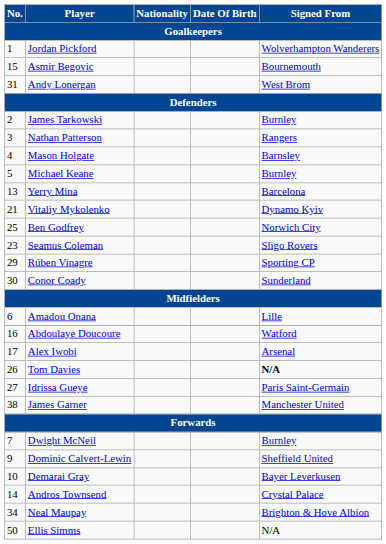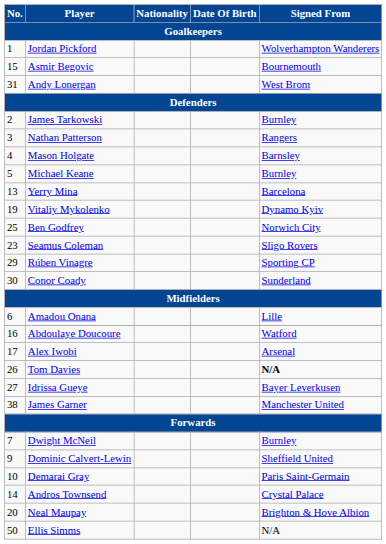Vitaliy Mykolenko | No.: 21 -> 19
Idrissa Gueye | Signed From: Paris Saint-Germain -> Bayer Leverkusen
Demarai Gray | Signed From: Bayer Leverkusen -> Paris Saint-Germain
Neal Maupay | No.: 34 -> 20
